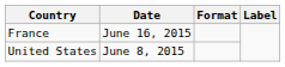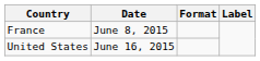France | Date: June 16, 2015 -> June 8, 2015
United States | Date: June 8, 2015 -> June 16, 2015
